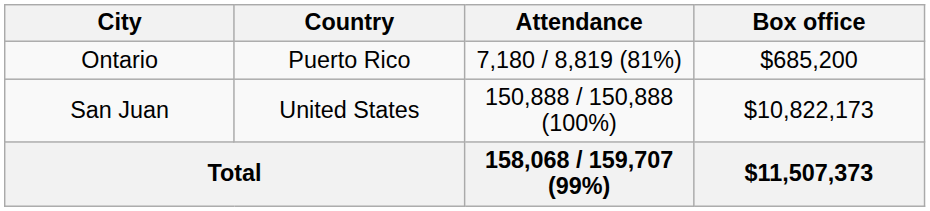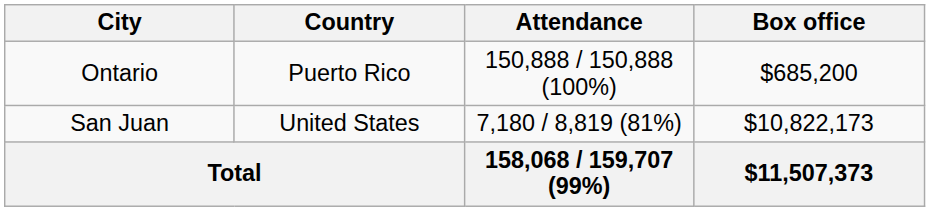Ontario | Attendance: 7,180 / 8,819 (81%) -> 150,888 / 150,888 (100%)
San Juan | Attendance: 150,888 / 150,888 (100%) -> 7,180 / 8,819 (81%)
